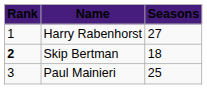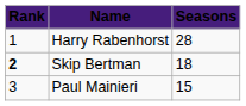Harry Rabenhorst | Seasons: 27 -> 28
Paul Mainieri | Seasons: 25 -> 15
